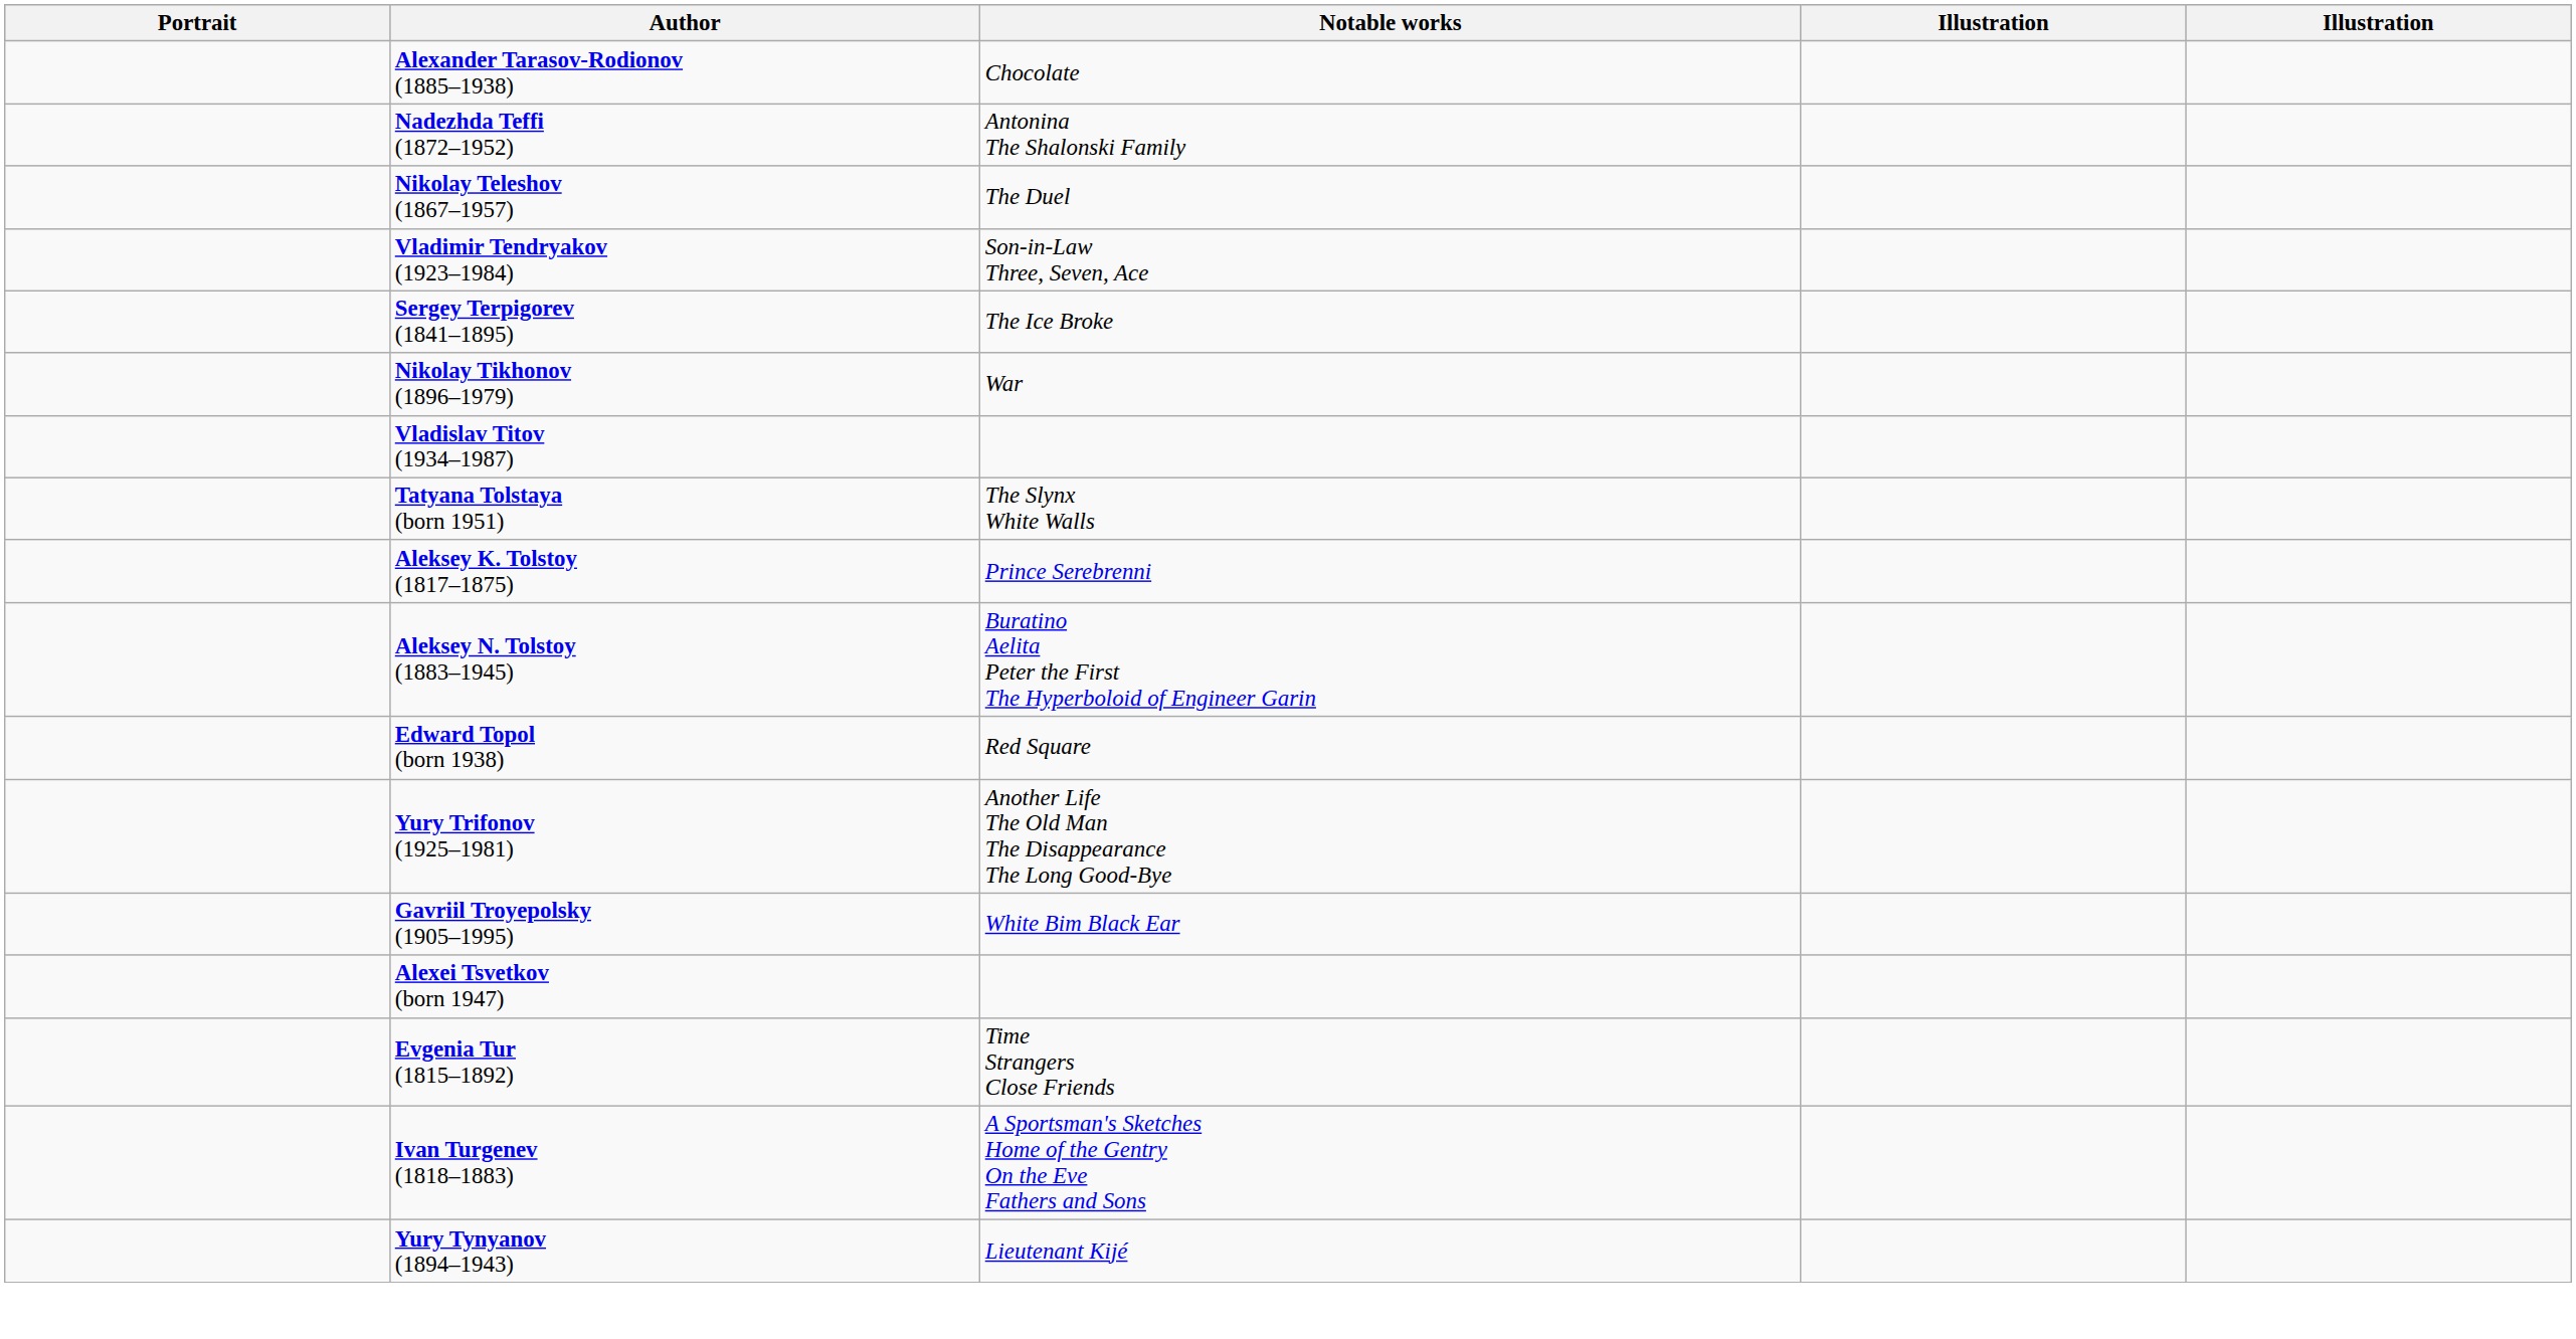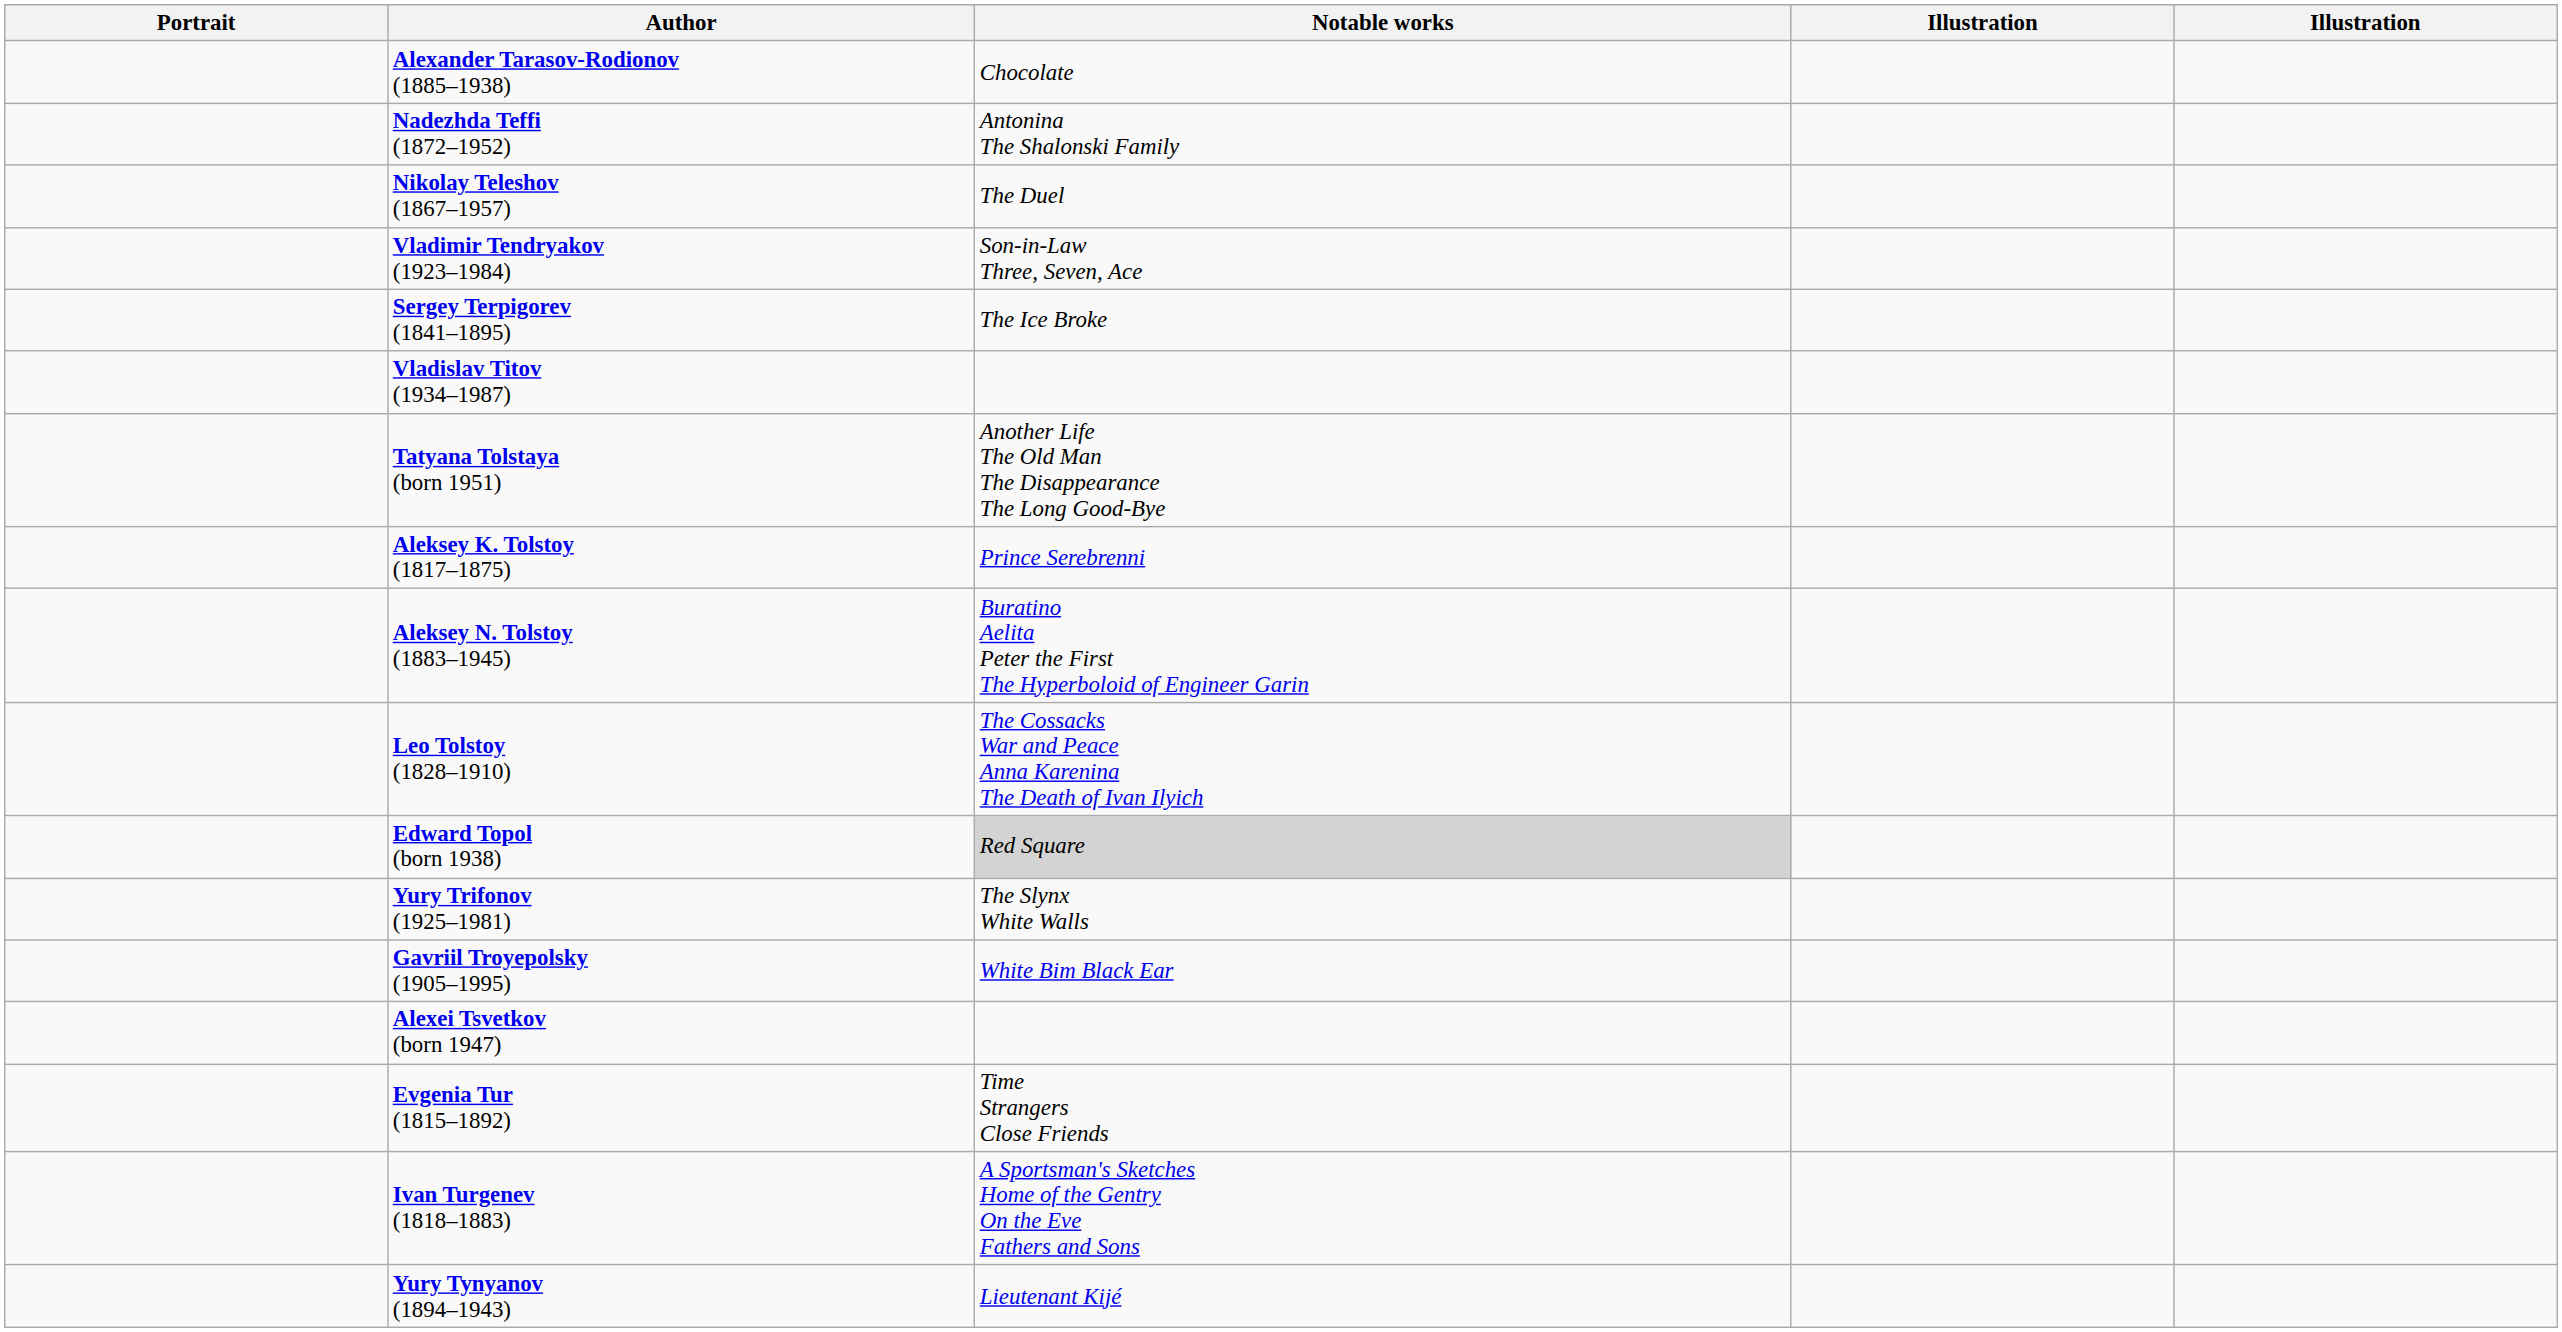- row: Nikolay Tikhonov (1896–1979) | War
Tatyana Tolstaya (born 1951) | Notable works: The Slynx White Walls -> Another Life The Old Man The Disappearance The Long Good-Bye
+ row: Leo Tolstoy (1828–1910) | The Cossacks War and Peace Anna Karenina The Death of Ivan Ilyich
Edward Topol (born 1938) | Notable works: no background -> lightgrey background
Yury Trifonov (1925–1981) | Notable works: Another Life The Old Man The Disappearance The Long Good-Bye -> The Slynx White Walls
